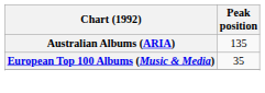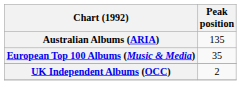+ row: UK Independent Albums (OCC) | 2
